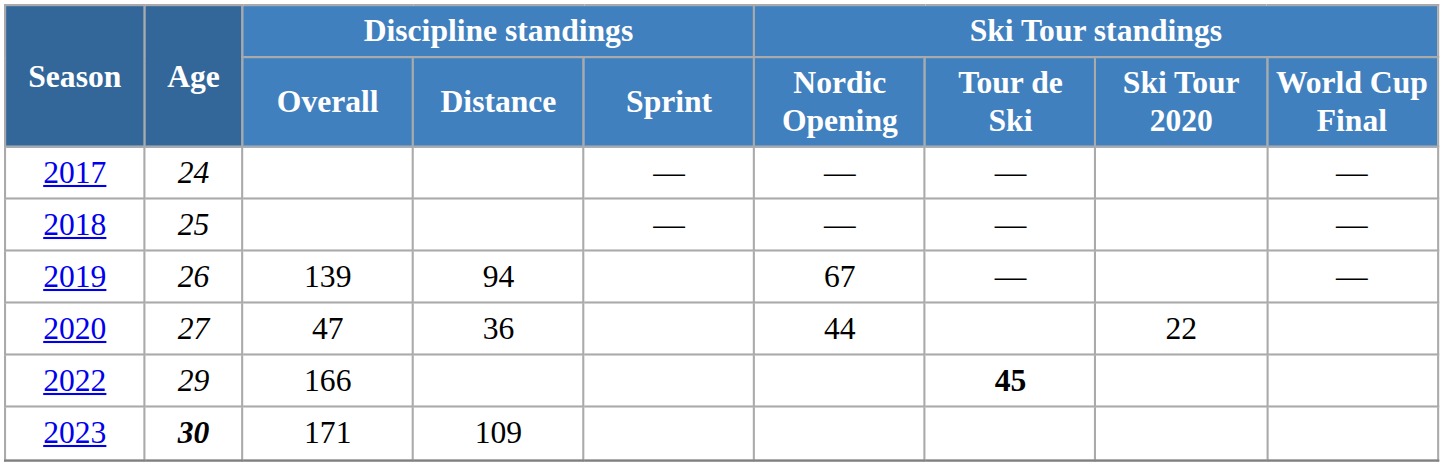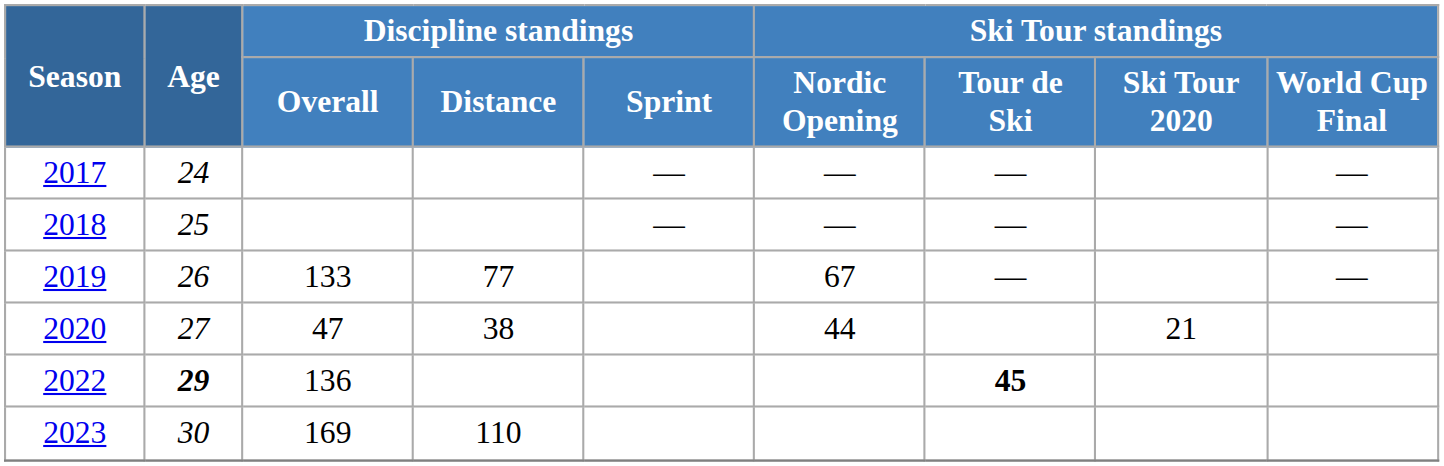2019 | Discipline standings / Overall: 139 -> 133
2019 | Discipline standings / Distance: 94 -> 77
2020 | Discipline standings / Distance: 36 -> 38
2020 | Ski Tour standings / Ski Tour 2020: 22 -> 21
2022 | Age: normal -> bold
2022 | Discipline standings / Overall: 166 -> 136
2023 | Age: bold -> normal
2023 | Discipline standings / Overall: 171 -> 169
2023 | Discipline standings / Distance: 109 -> 110
